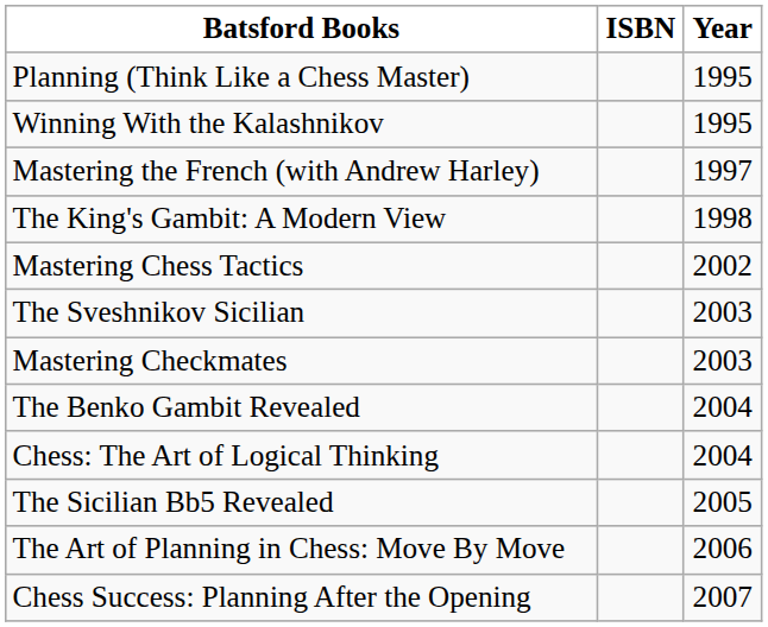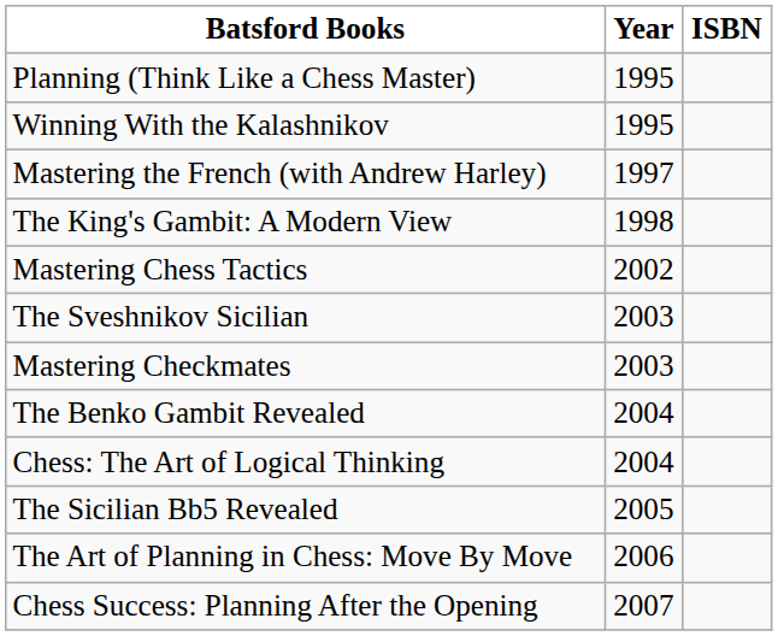columns swapped: Year <-> ISBN
